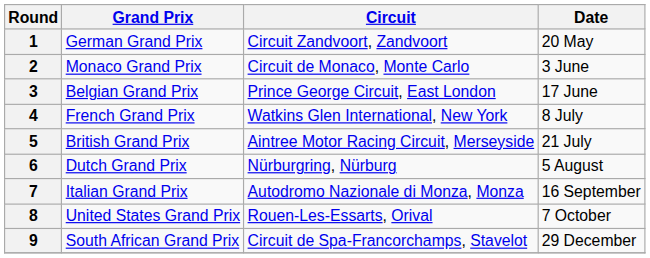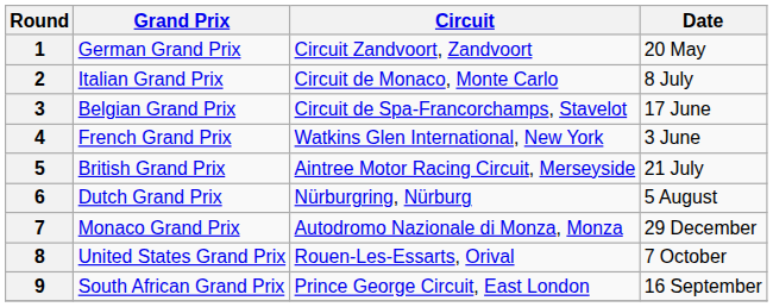2 | Grand Prix: Monaco Grand Prix -> Italian Grand Prix
2 | Date: 3 June -> 8 July
3 | Circuit: Prince George Circuit, East London -> Circuit de Spa-Francorchamps, Stavelot
4 | Date: 8 July -> 3 June
7 | Grand Prix: Italian Grand Prix -> Monaco Grand Prix
7 | Date: 16 September -> 29 December
9 | Circuit: Circuit de Spa-Francorchamps, Stavelot -> Prince George Circuit, East London
9 | Date: 29 December -> 16 September
